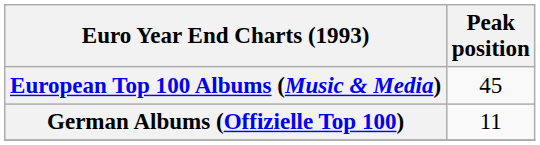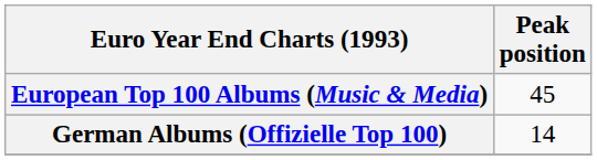German Albums (Offizielle Top 100) | Peak position: 11 -> 14
